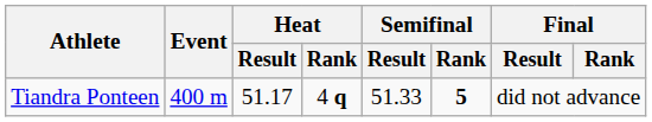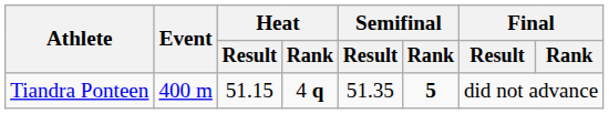Tiandra Ponteen | Heat / Result: 51.17 -> 51.15
Tiandra Ponteen | Semifinal / Result: 51.33 -> 51.35
